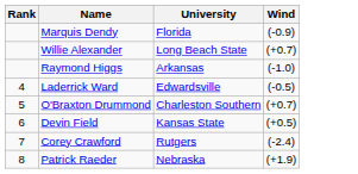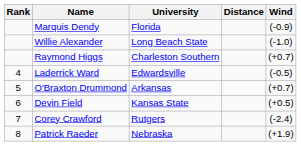+ column: Distance
Willie Alexander | Wind: (+0.7) -> (-1.0)
Raymond Higgs | University: Arkansas -> Charleston Southern
Raymond Higgs | Wind: (-1.0) -> (+0.7)
O'Braxton Drummond | University: Charleston Southern -> Arkansas
